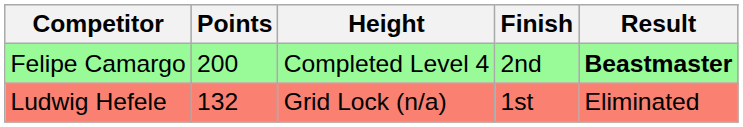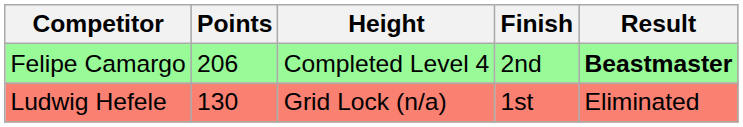Felipe Camargo | Points: 200 -> 206
Ludwig Hefele | Points: 132 -> 130
